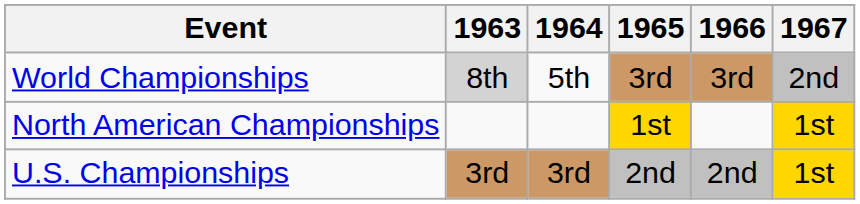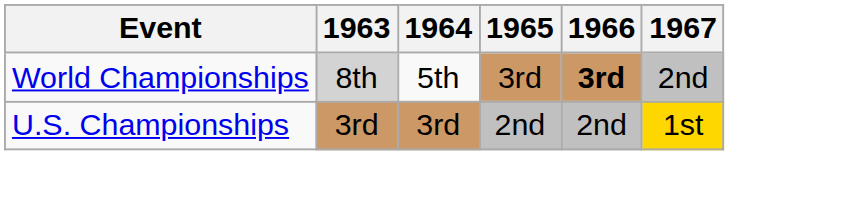World Championships | 1966: normal -> bold
- row: North American Championships | 1st | 1st
